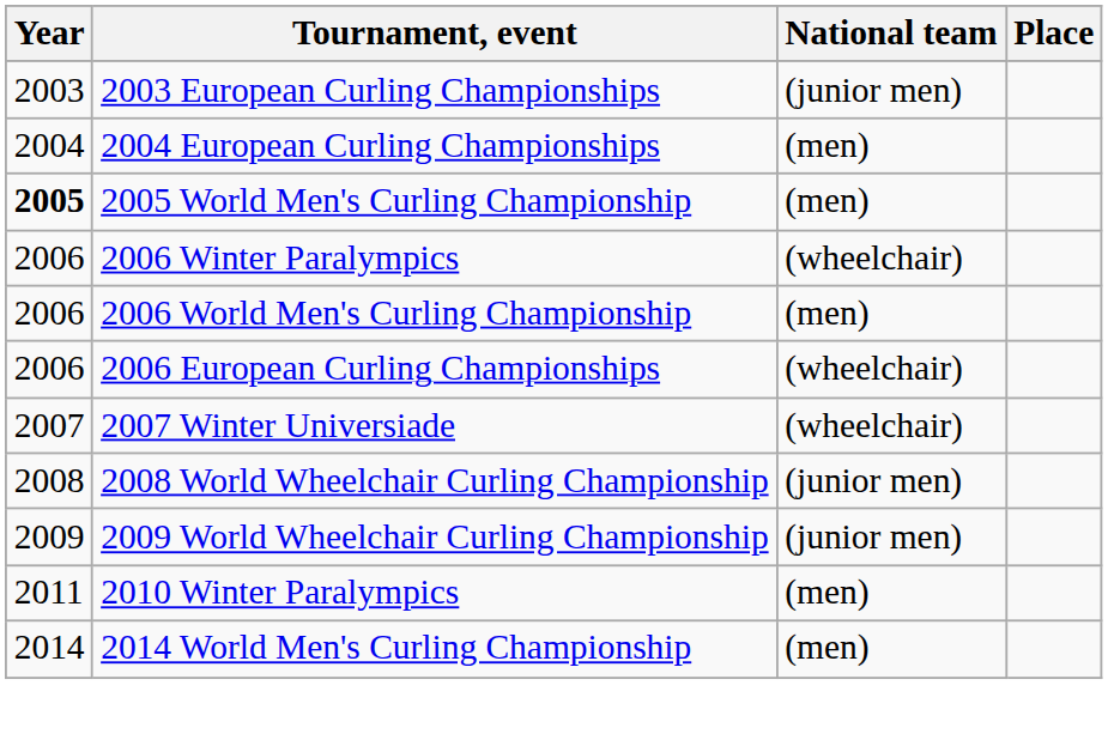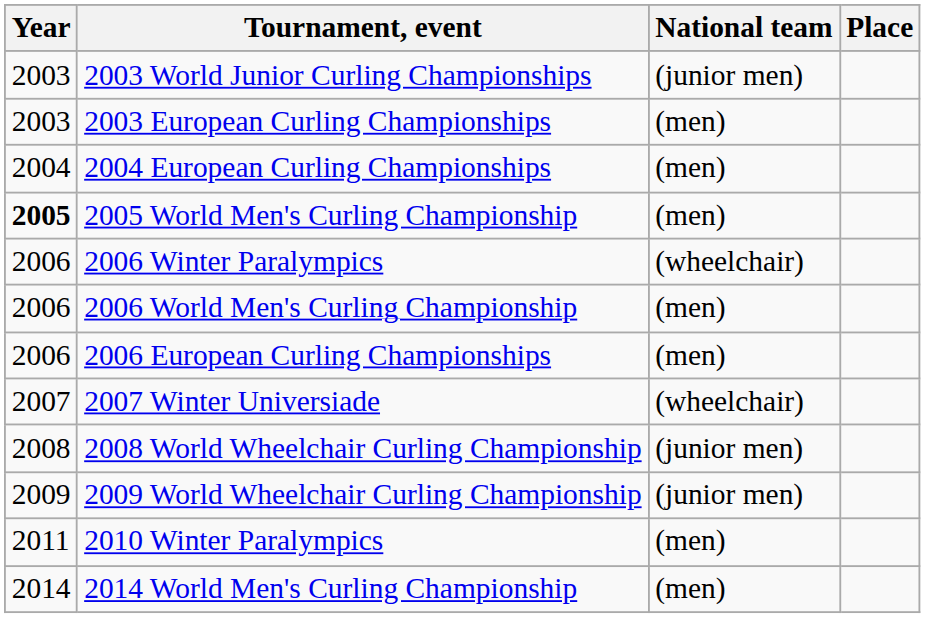+ row: 2003 | 2003 World Junior Curling Championships | (junior men)
2003 European Curling Championships | National team: (junior men) -> (men)
2006 European Curling Championships | National team: (wheelchair) -> (men)
